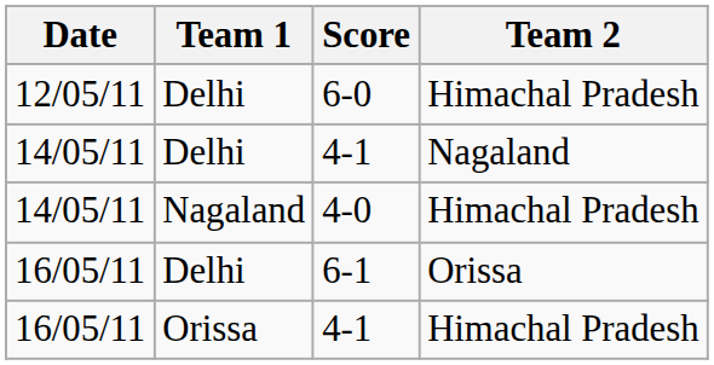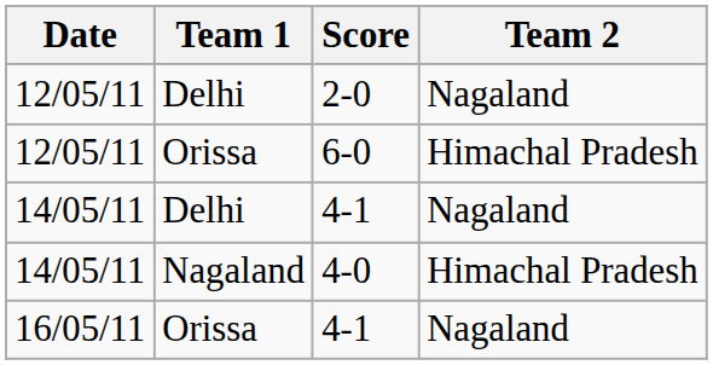+ row: 12/05/11 | Delhi | 2-0 | Nagaland
6-0 | Team 1: Delhi -> Orissa
- row: 16/05/11 | Delhi | 6-1 | Orissa
16/05/11 / 4-1 | Team 2: Himachal Pradesh -> Nagaland
